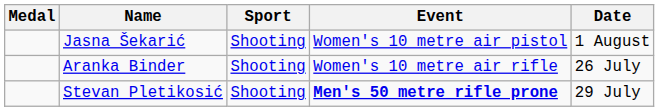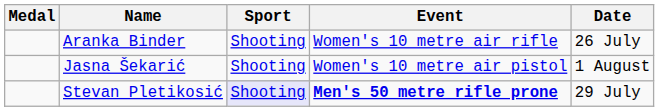rows swapped: Jasna Šekarić <-> Aranka Binder
Stevan Pletikosić | Sport: no background -> lavender background
